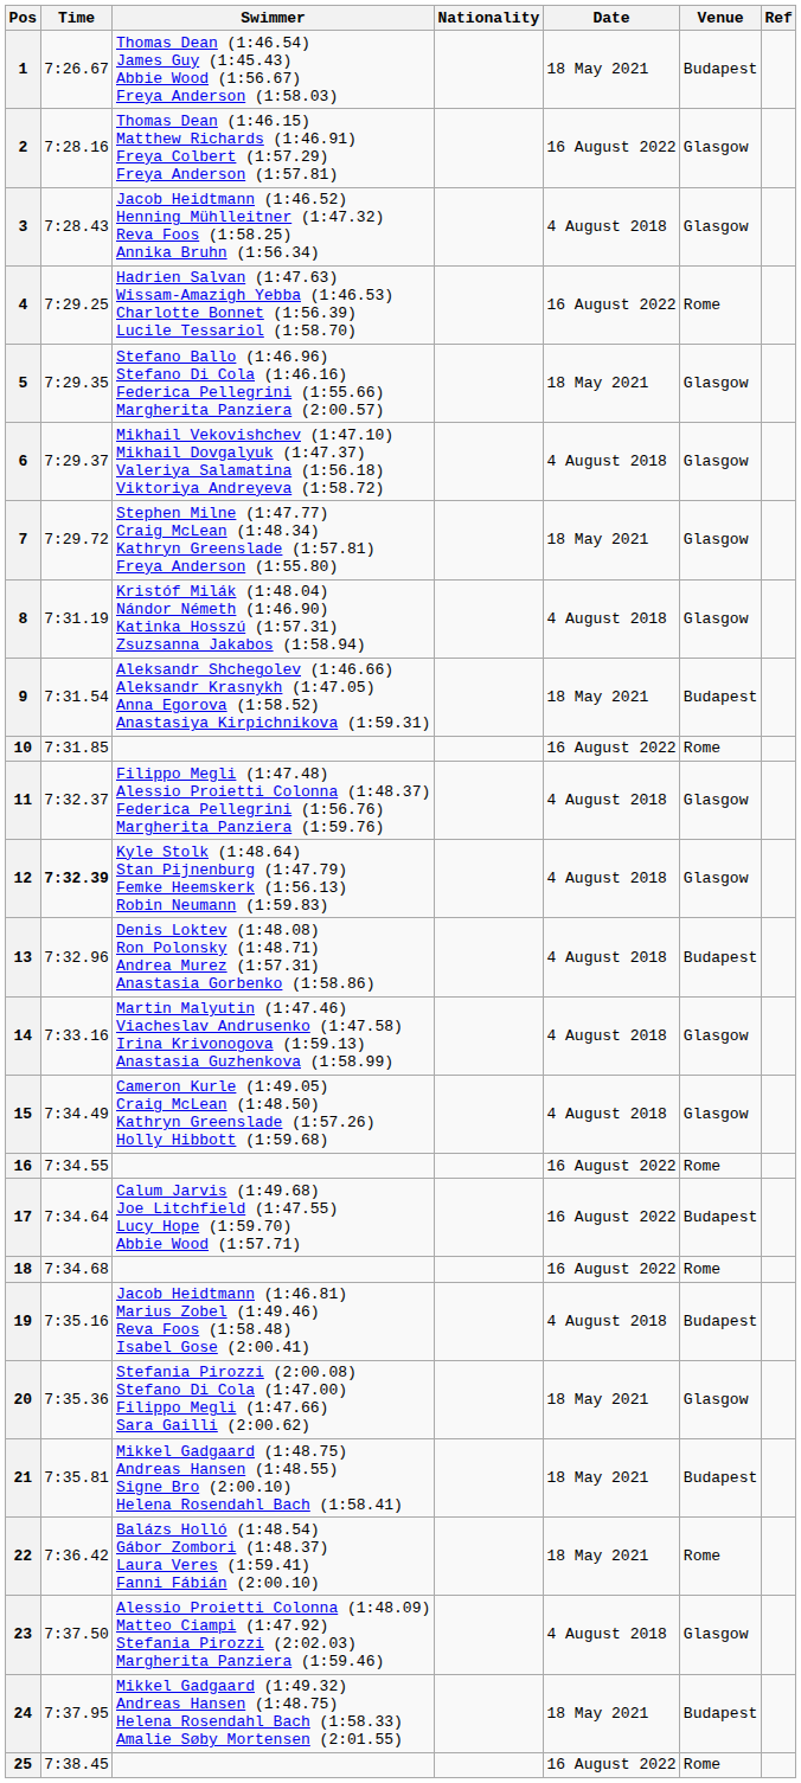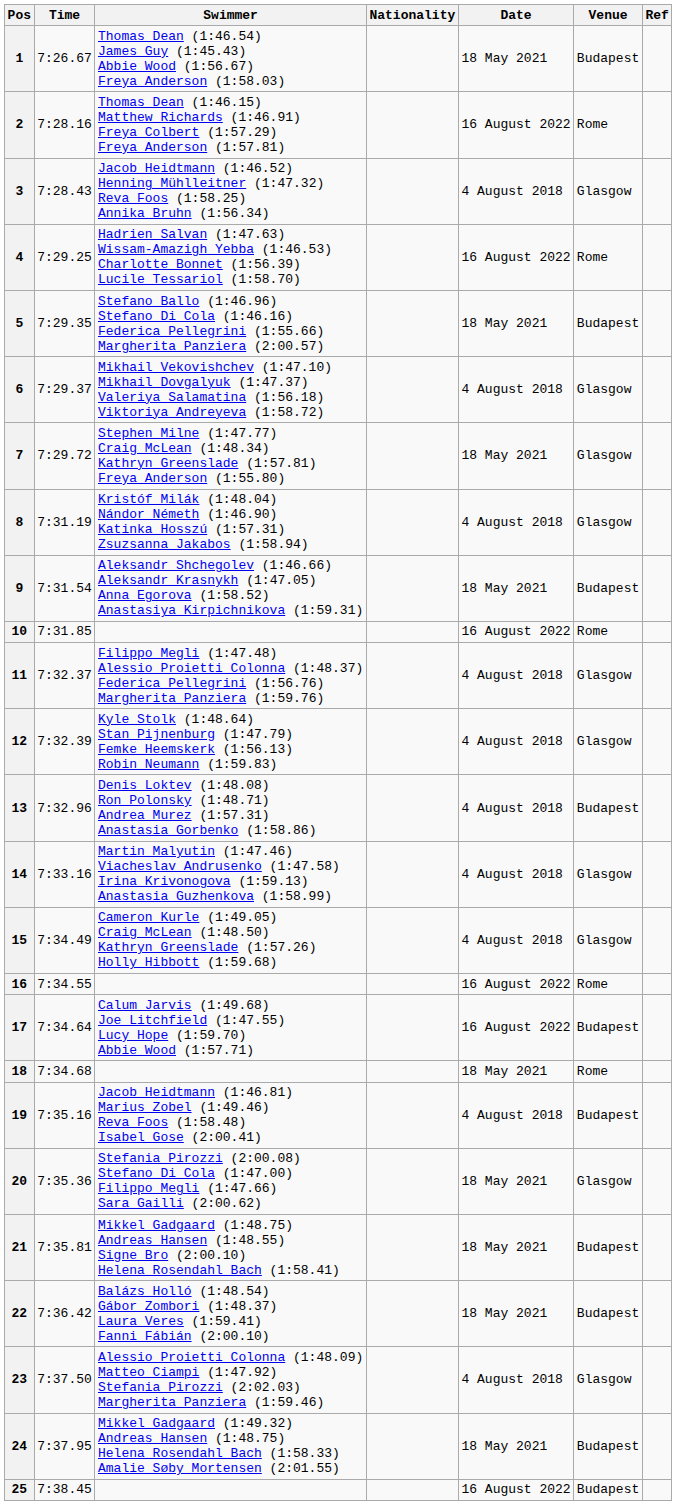2 | Venue: Glasgow -> Rome
5 | Venue: Glasgow -> Budapest
12 | Time: bold -> normal
18 | Date: 16 August 2022 -> 18 May 2021
22 | Venue: Rome -> Budapest
25 | Venue: Rome -> Budapest
